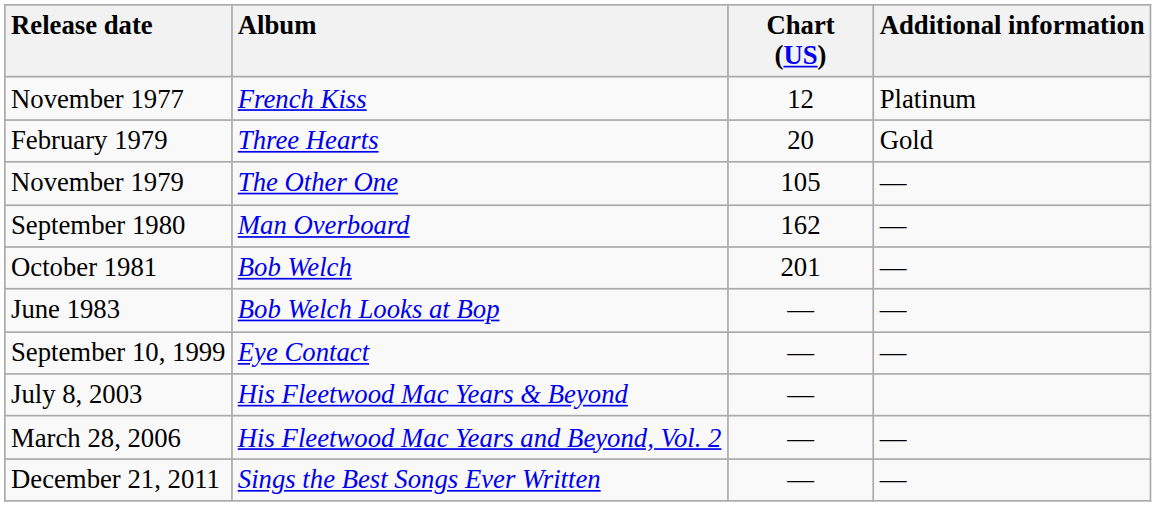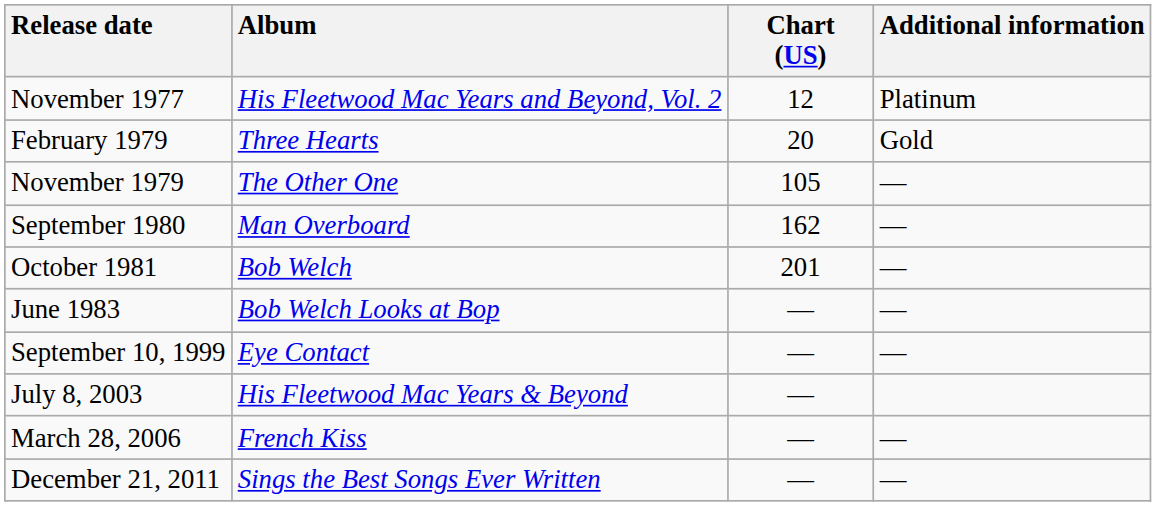November 1977 | Album: French Kiss -> His Fleetwood Mac Years and Beyond, Vol. 2
March 28, 2006 | Album: His Fleetwood Mac Years and Beyond, Vol. 2 -> French Kiss
